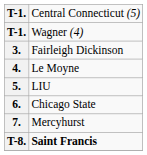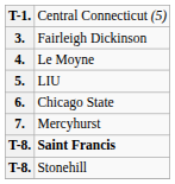- row: T-1. | Wagner (4)
+ row: T-8. | Stonehill
